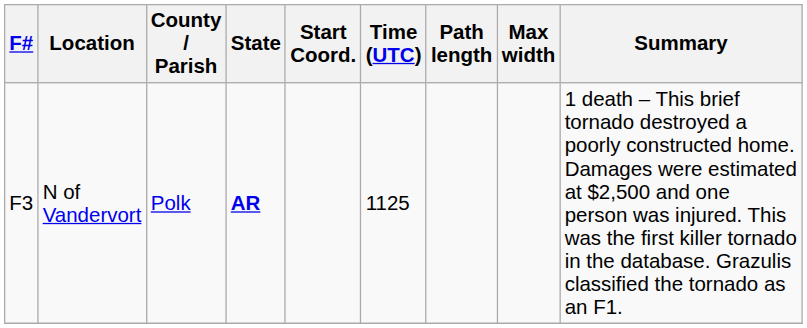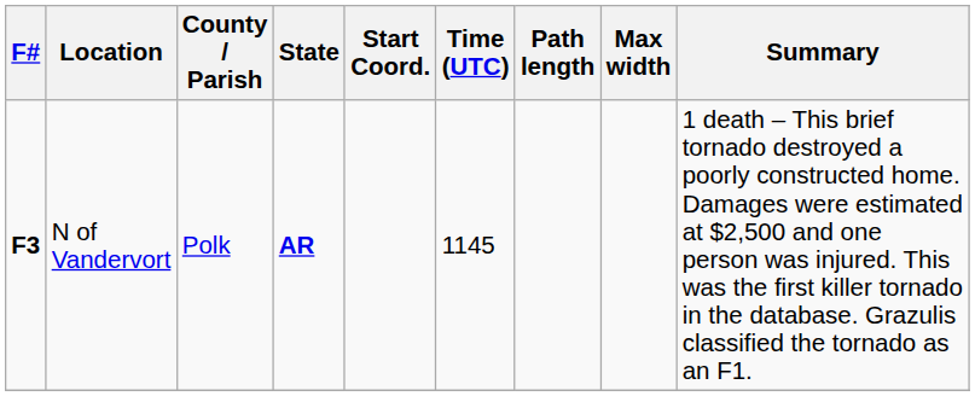N of Vandervort | F#: normal -> bold
N of Vandervort | Time (UTC): 1125 -> 1145
